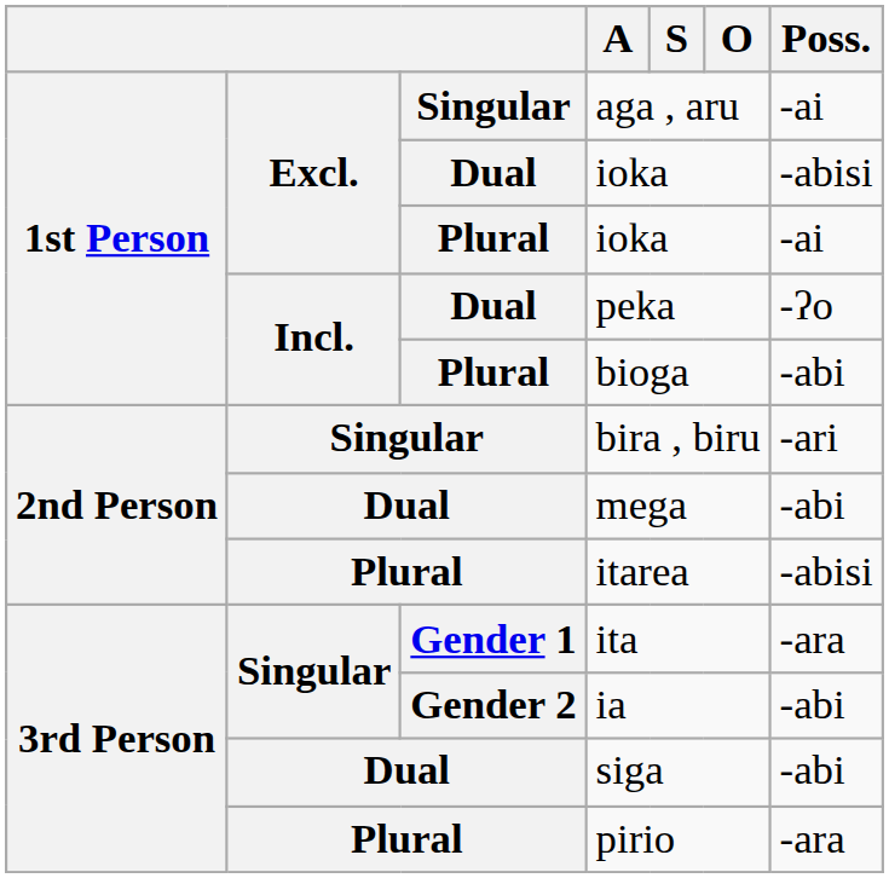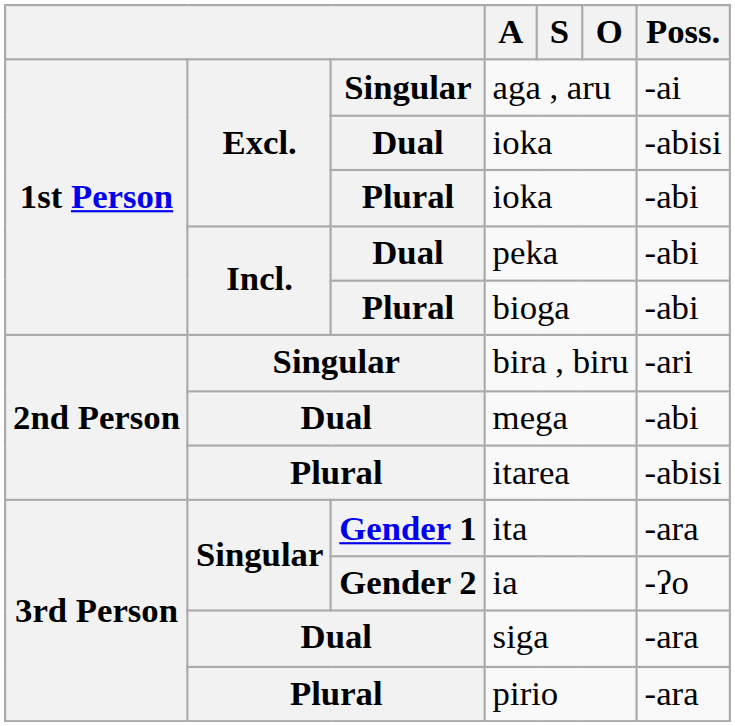Plural / ioka | Poss.: -ai -> -abi
peka | Poss.: -ʔo -> -abi
ia | Poss.: -abi -> -ʔo
siga | Poss.: -abi -> -ara
